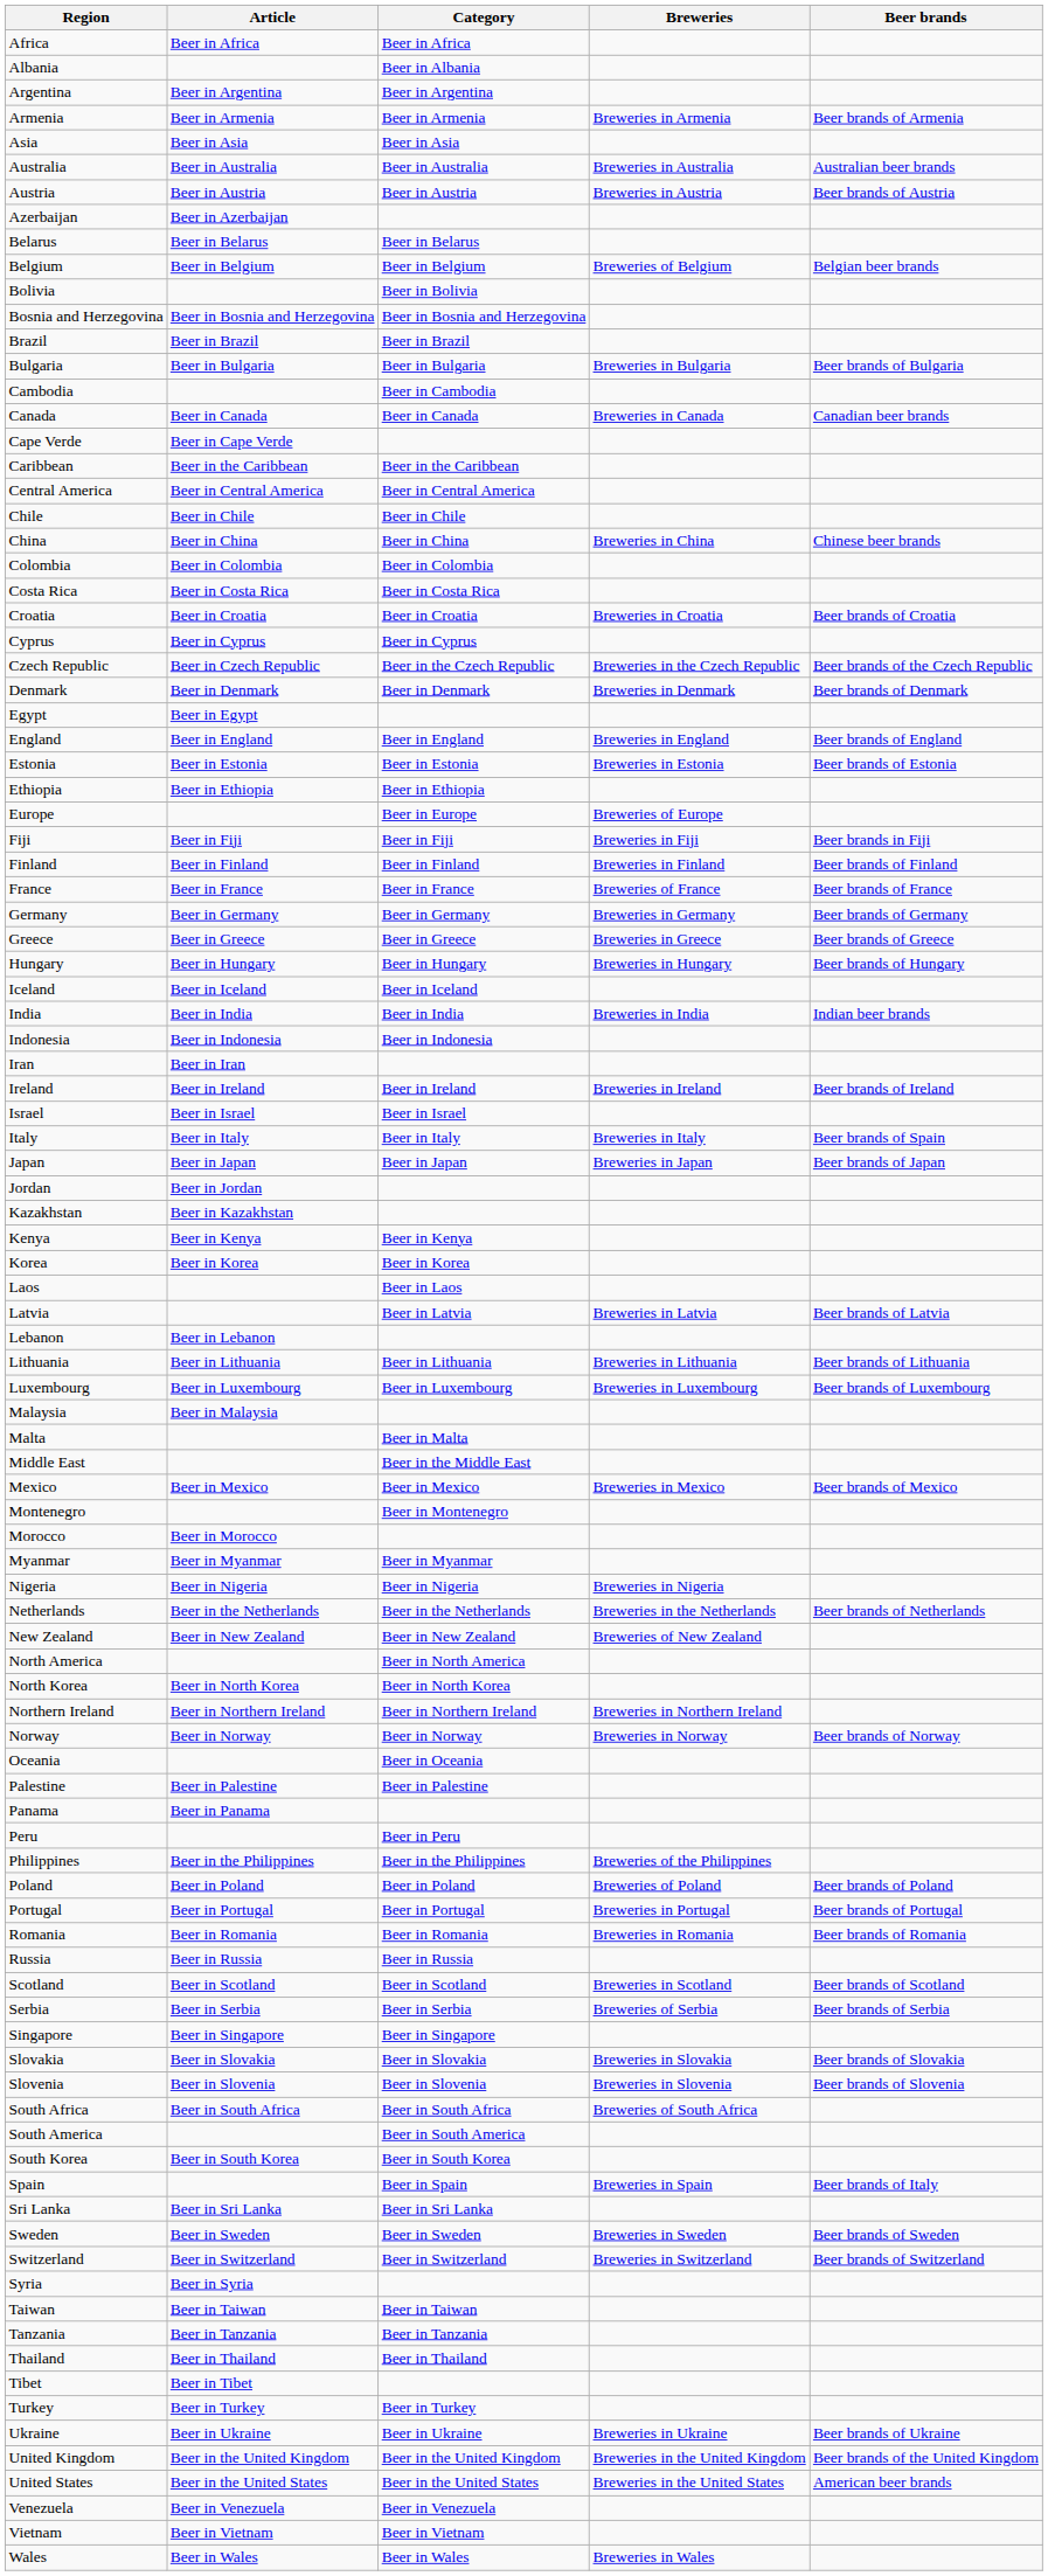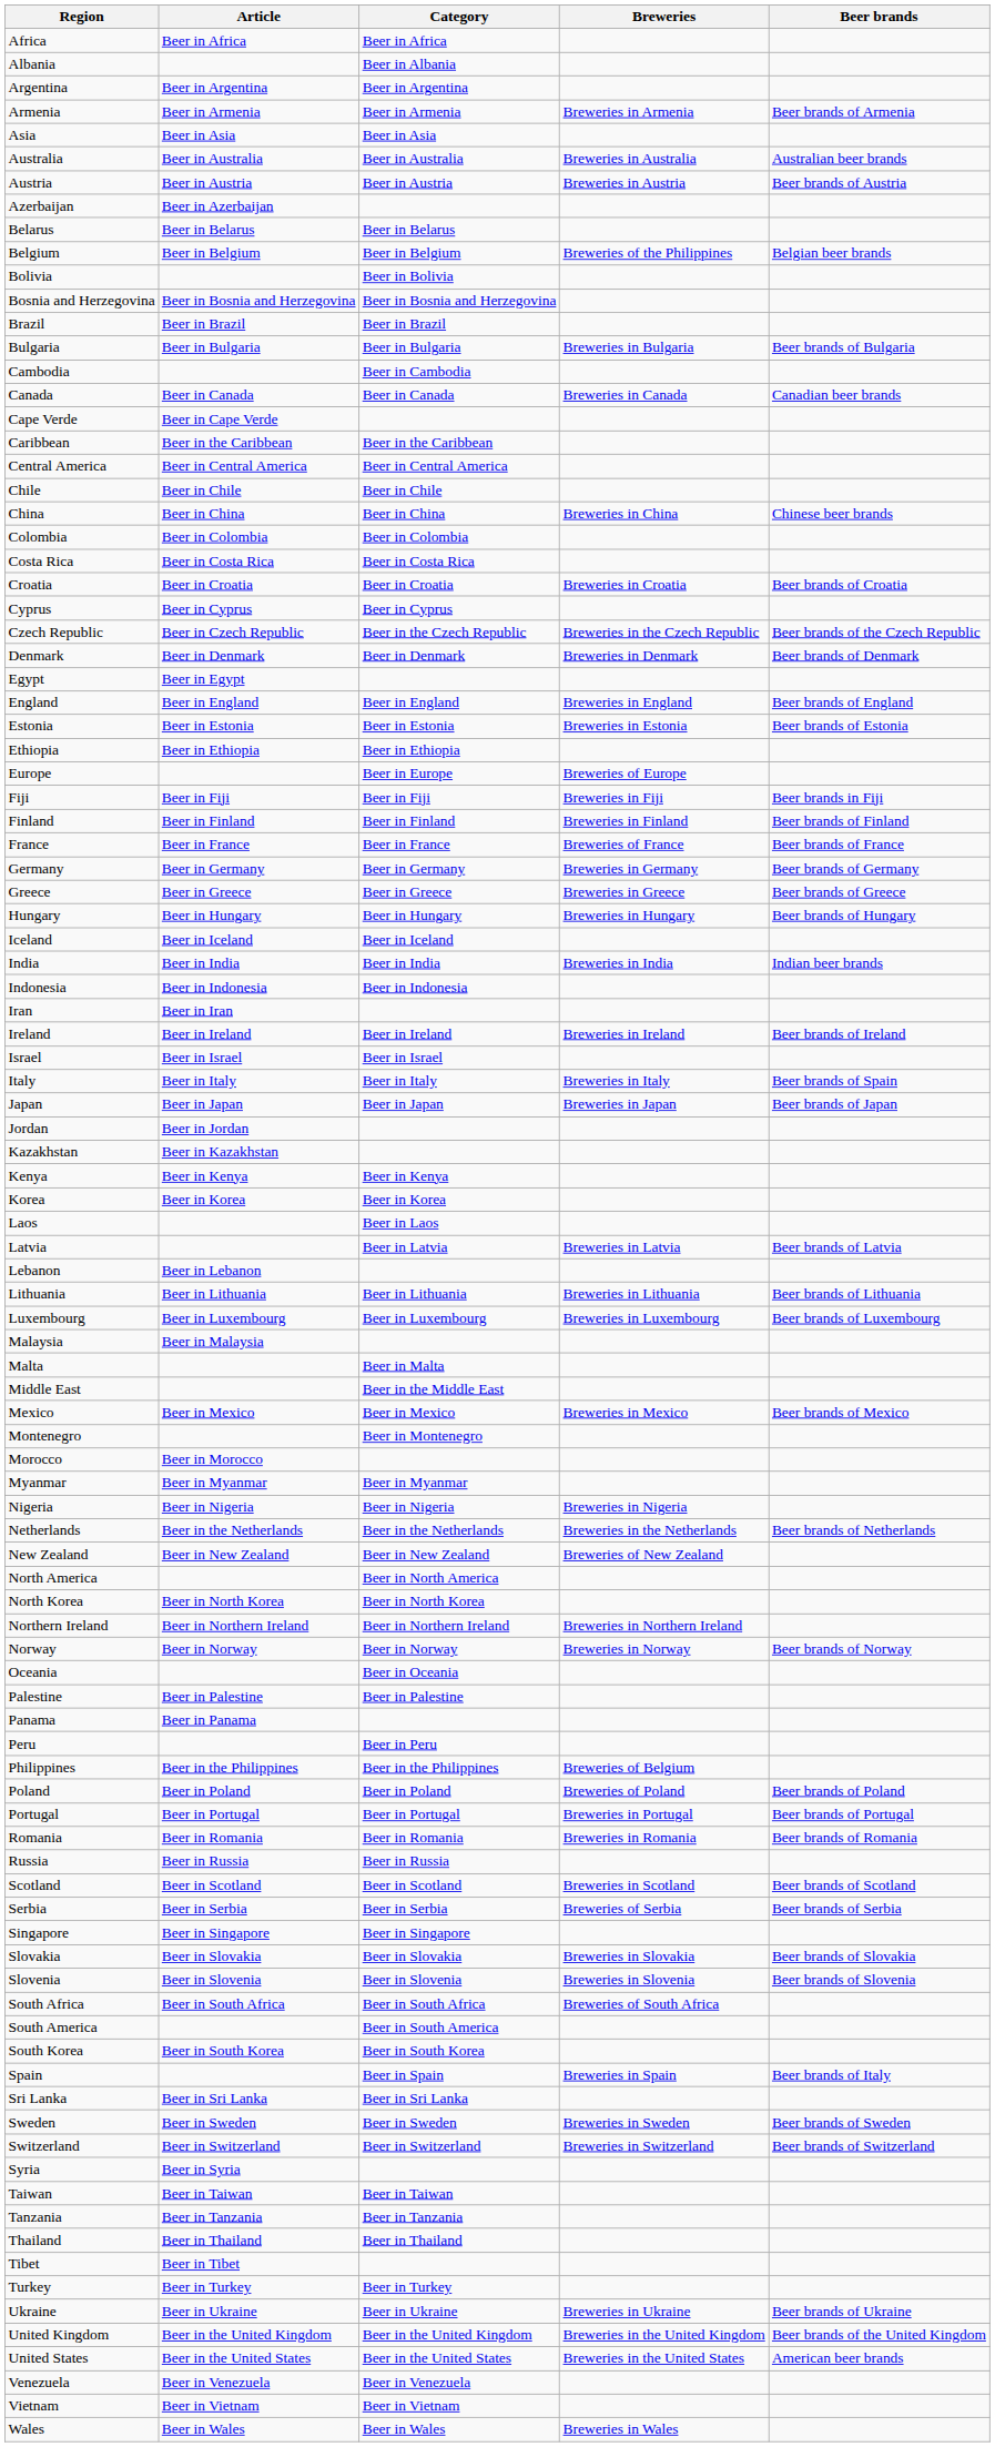Belgium | Breweries: Breweries of Belgium -> Breweries of the Philippines
Philippines | Breweries: Breweries of the Philippines -> Breweries of Belgium
